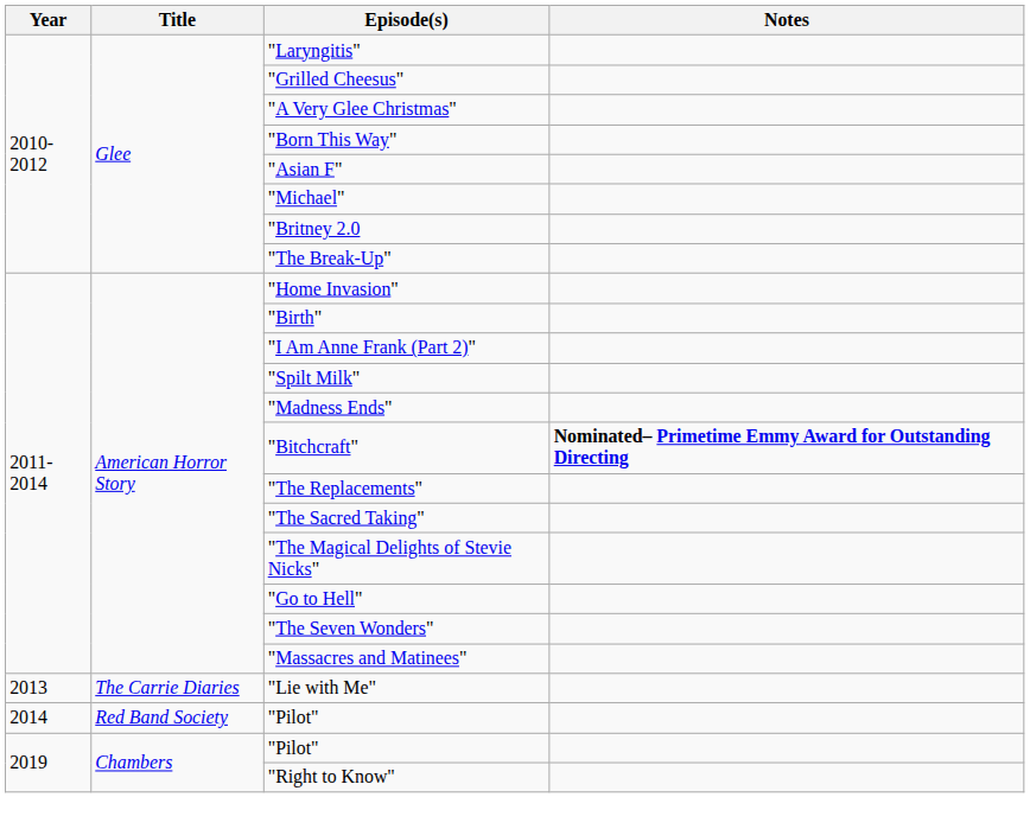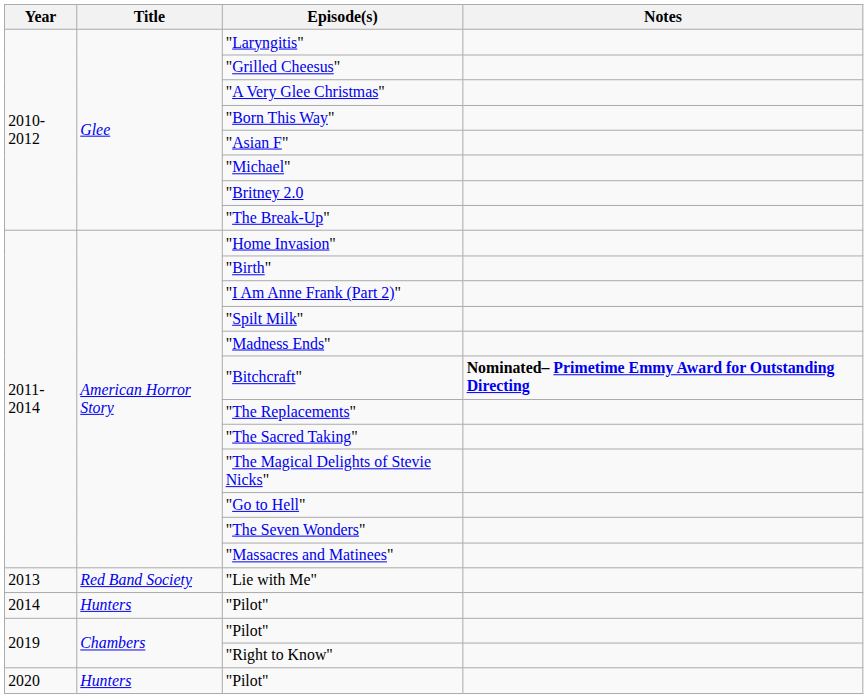"Lie with Me" | Title: The Carrie Diaries -> Red Band Society
2014 / "Pilot" | Title: Red Band Society -> Hunters
+ row: 2020 | Hunters | "Pilot"
